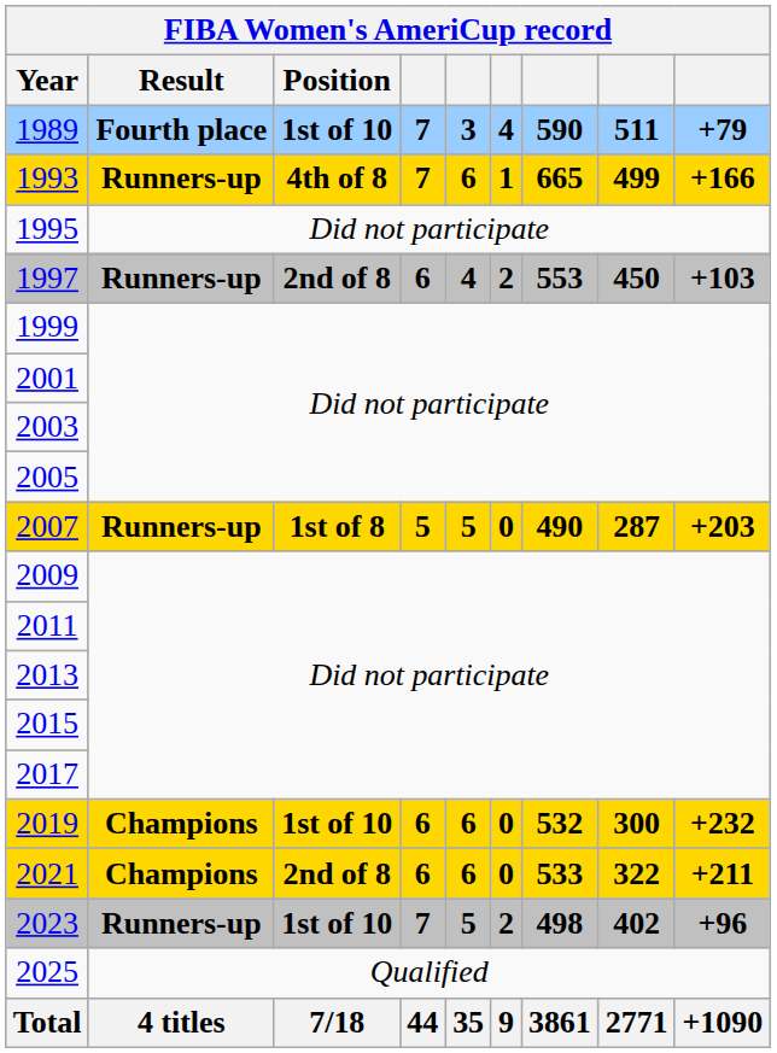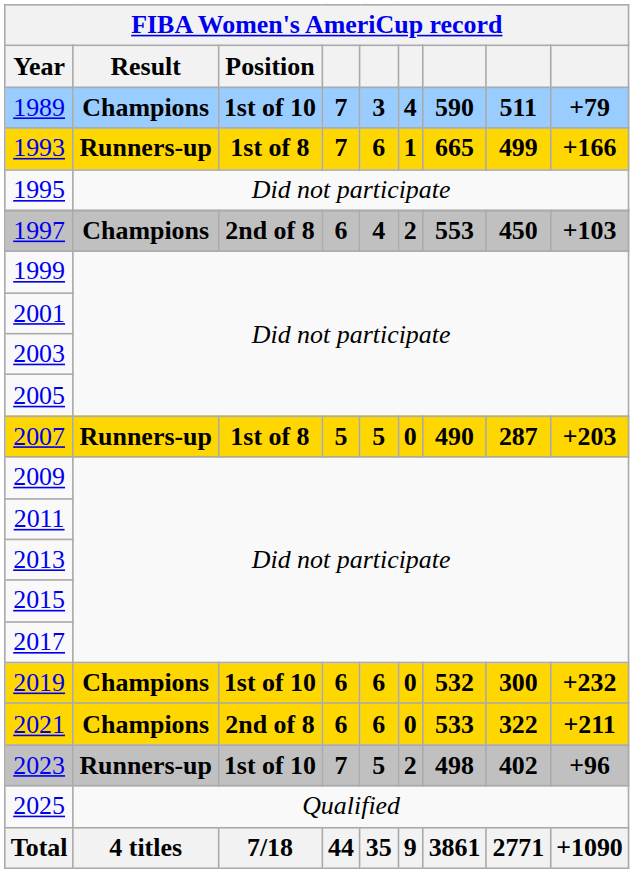1989 | Result: Fourth place -> Champions
1993 | Position: 4th of 8 -> 1st of 8
1997 | Result: Runners-up -> Champions
